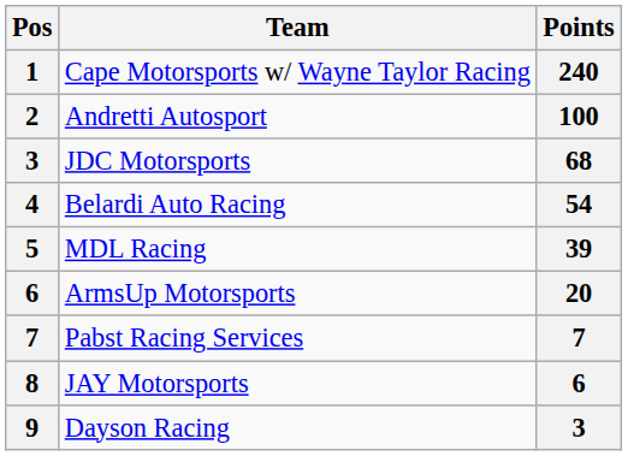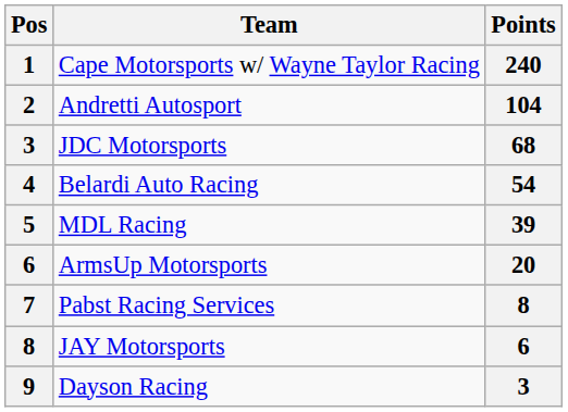Andretti Autosport | Points: 100 -> 104
Pabst Racing Services | Points: 7 -> 8
